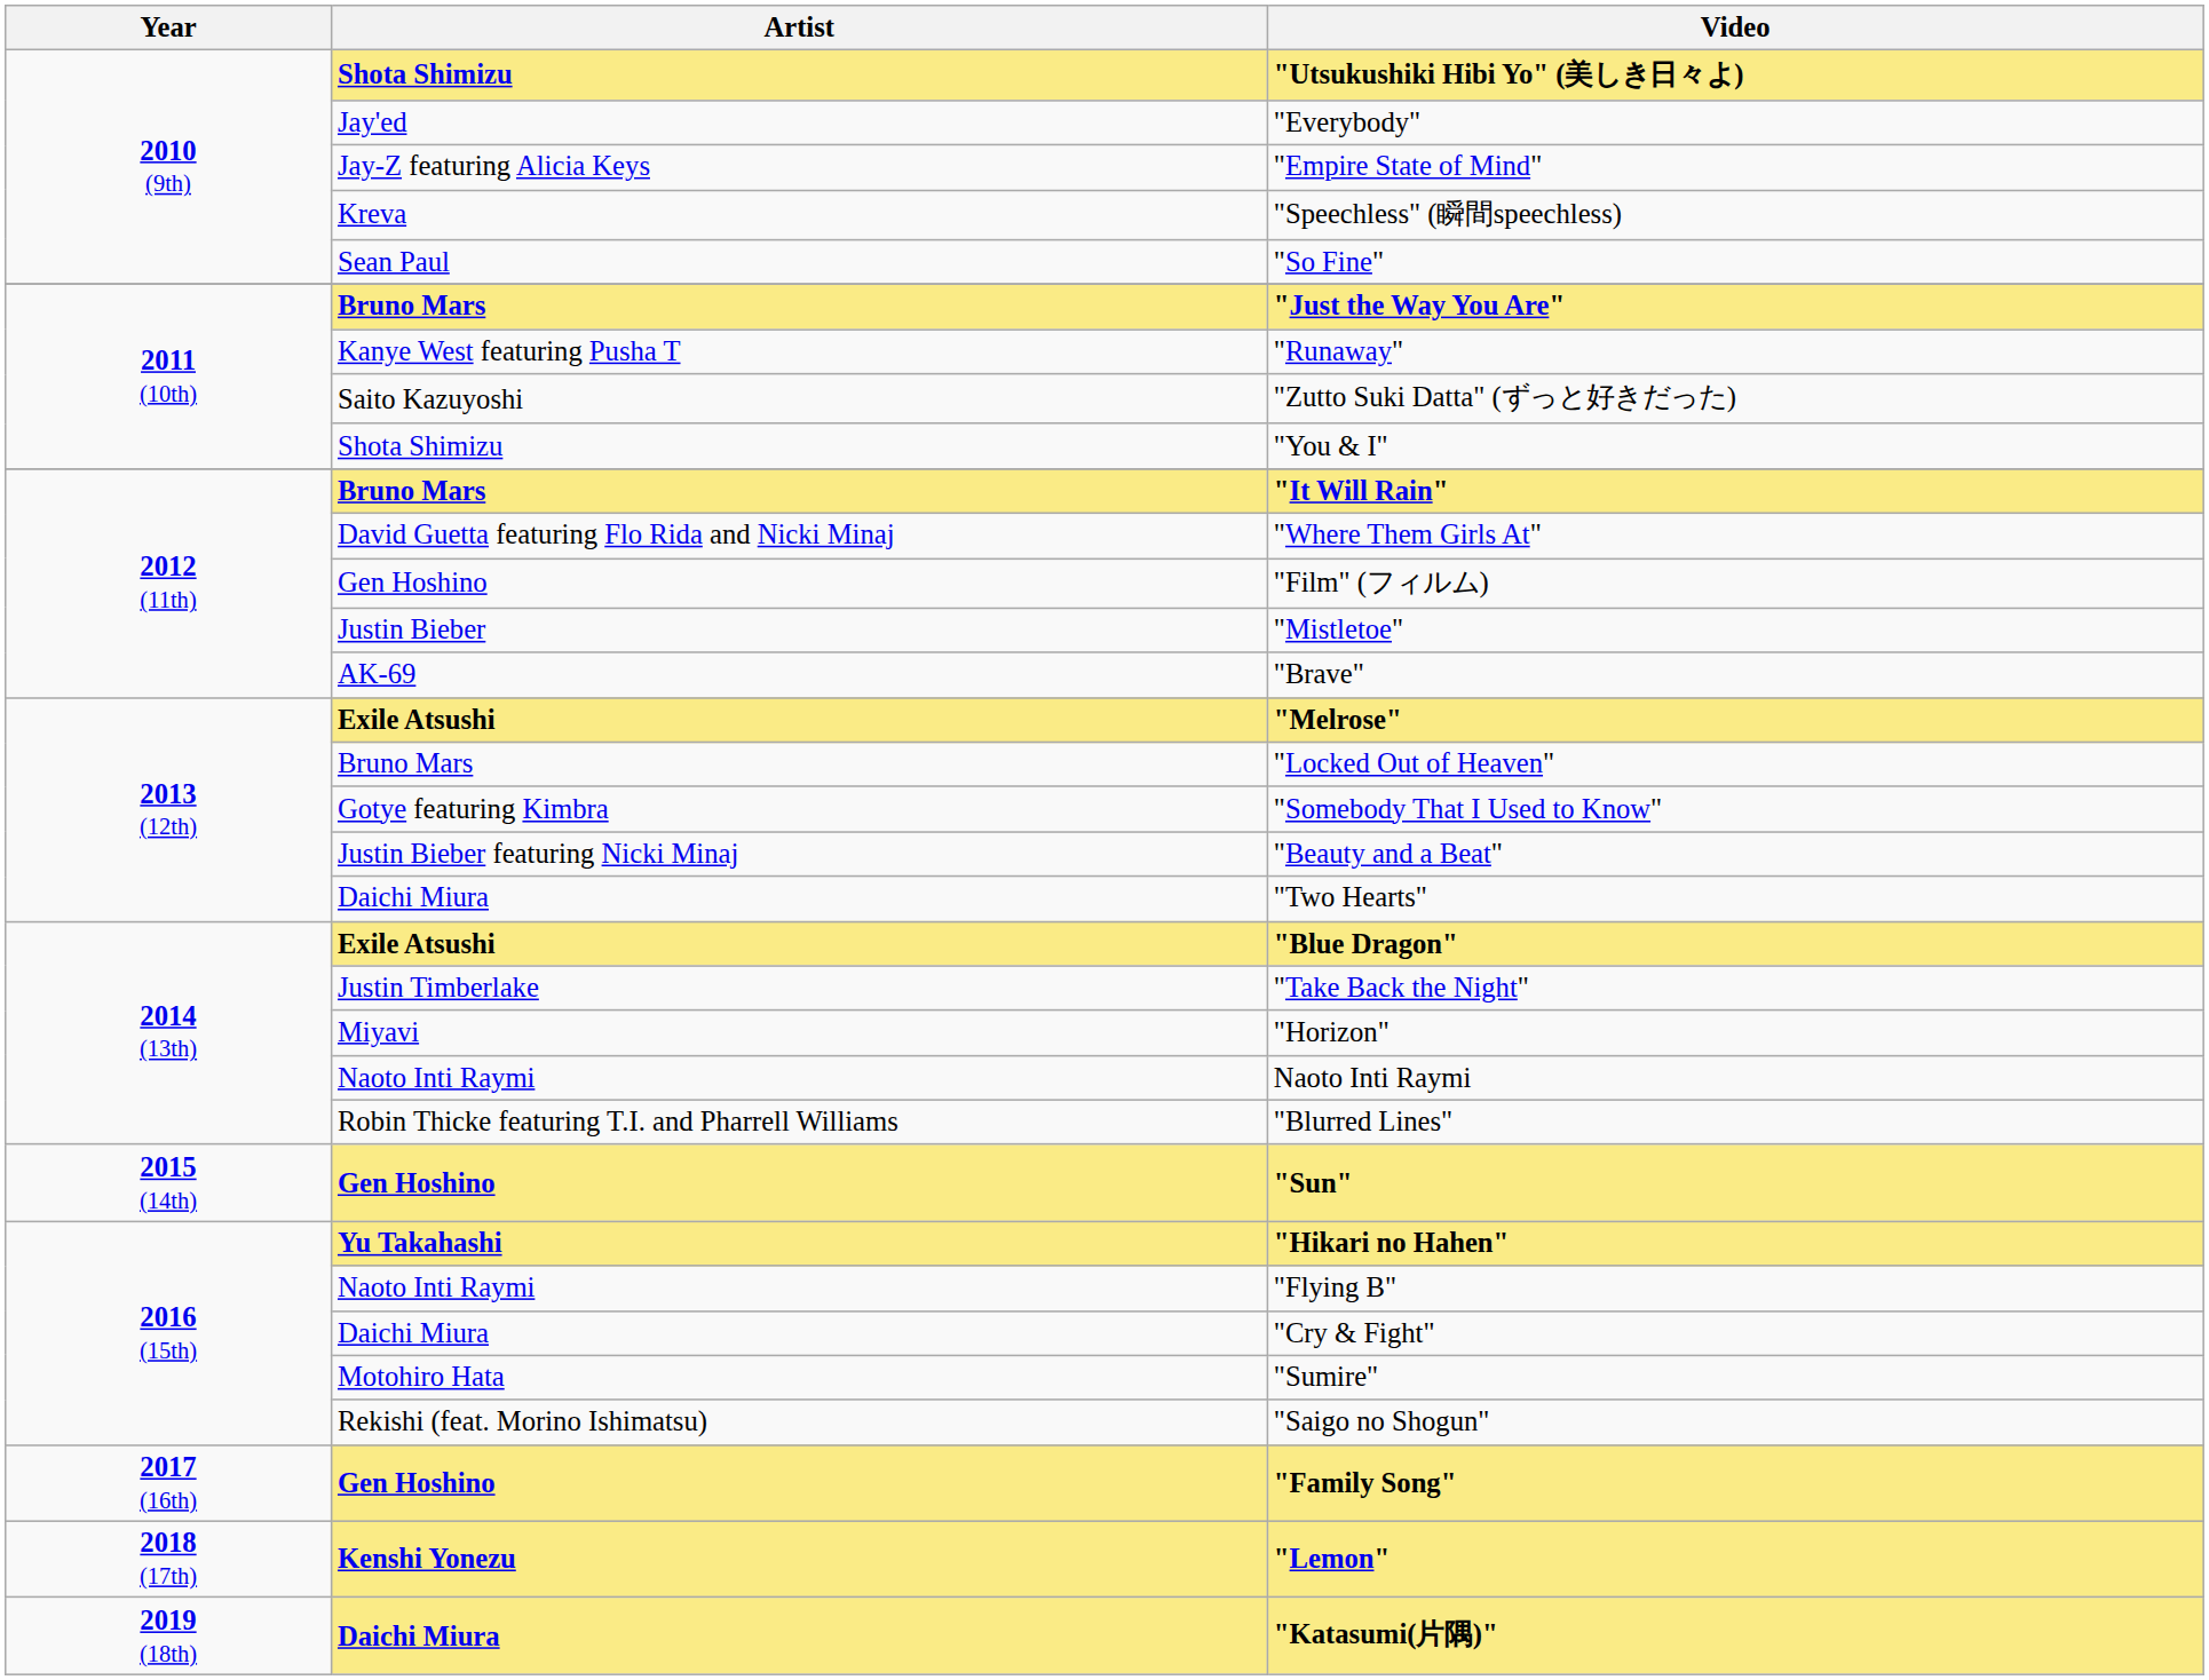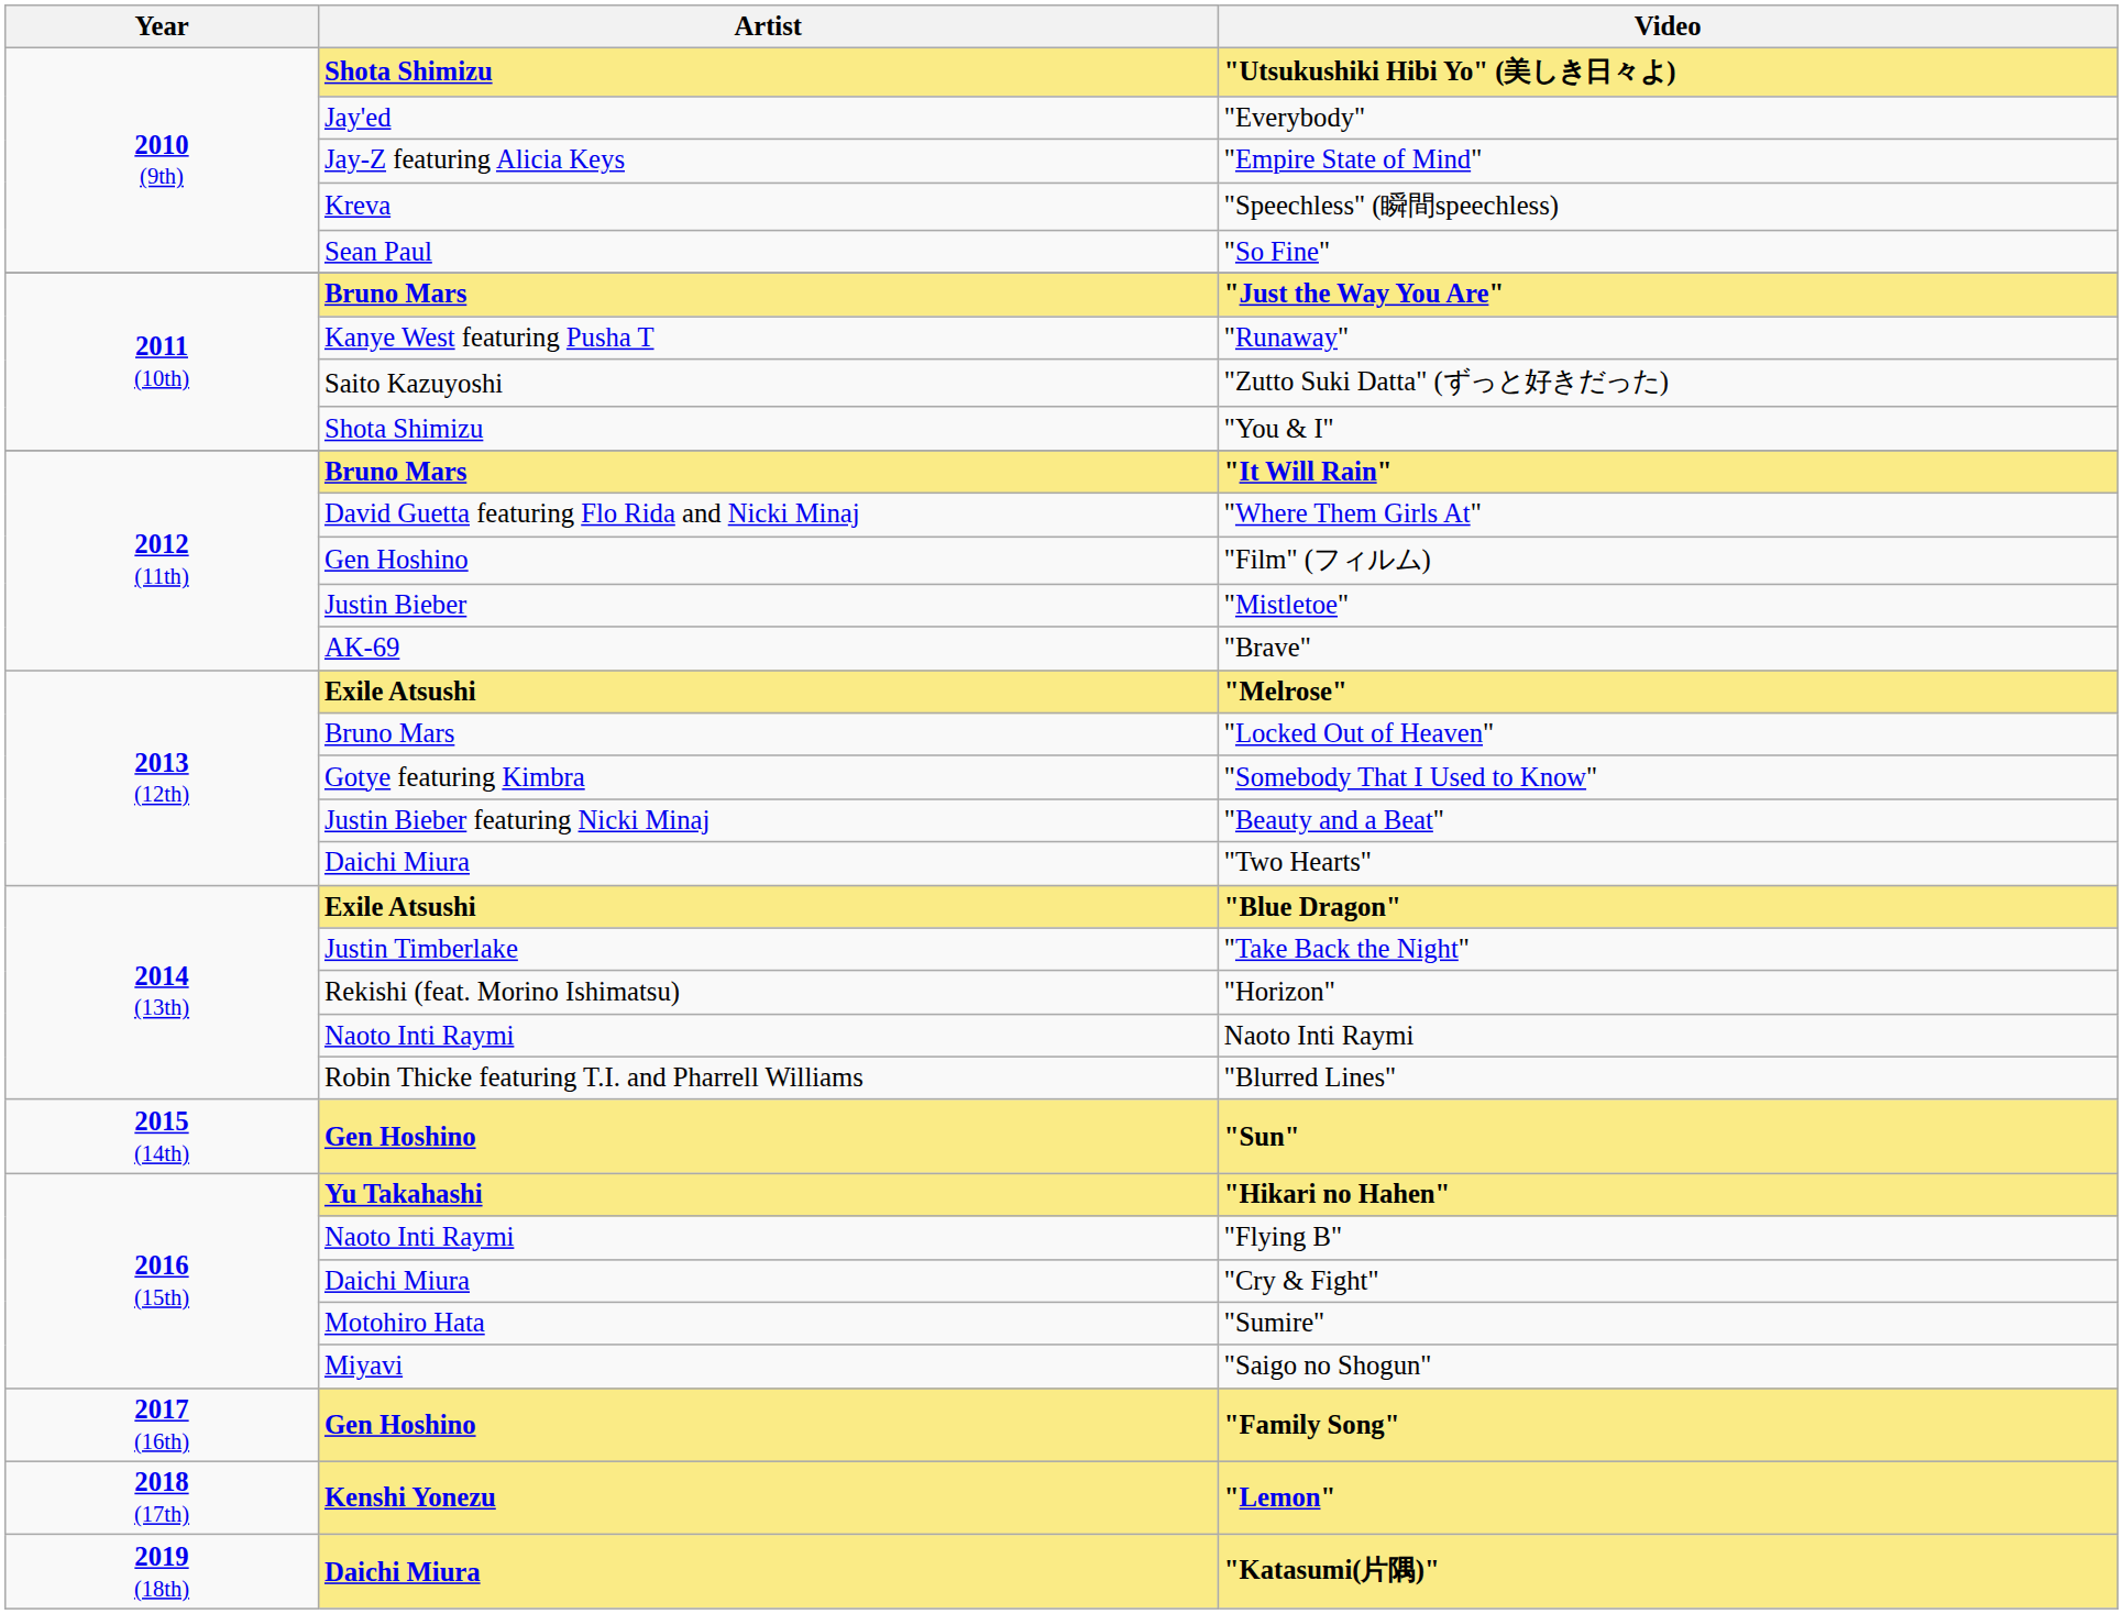"Horizon" | Artist: Miyavi -> Rekishi (feat. Morino Ishimatsu)
"Saigo no Shogun" | Artist: Rekishi (feat. Morino Ishimatsu) -> Miyavi
